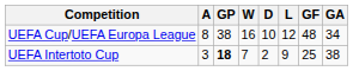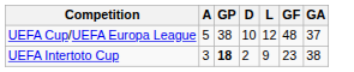- column: W | 16 | 7
UEFA Cup/UEFA Europa League | A: 8 -> 5
UEFA Cup/UEFA Europa League | GA: 34 -> 37
UEFA Intertoto Cup | GF: 25 -> 23
